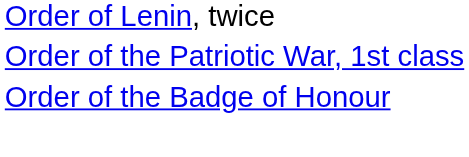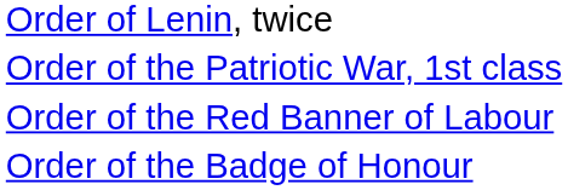+ row: Order of the Red Banner of Labour
